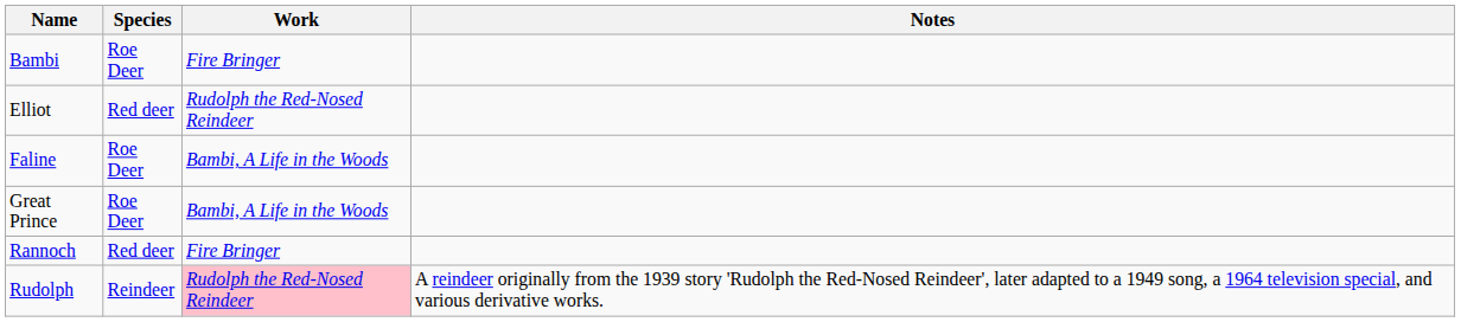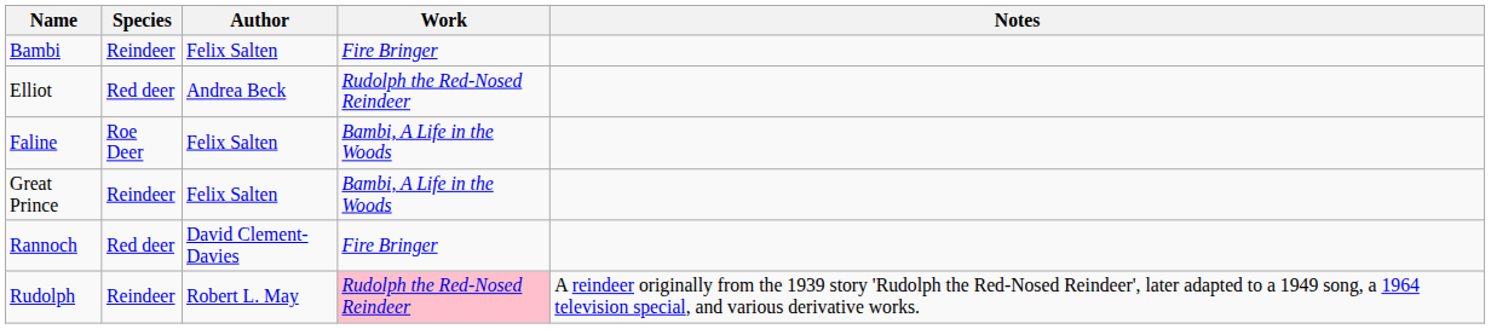+ column: Author | Felix Salten | Andrea Beck | Felix Salten | Felix Salten | David Clement-Davies | Robert L. May
Bambi | Species: Roe Deer -> Reindeer
Great Prince | Species: Roe Deer -> Reindeer
